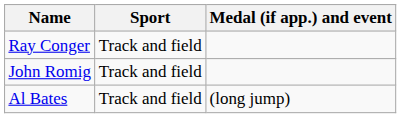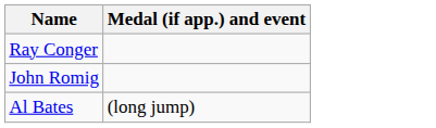- column: Sport | Track and field | Track and field | Track and field
